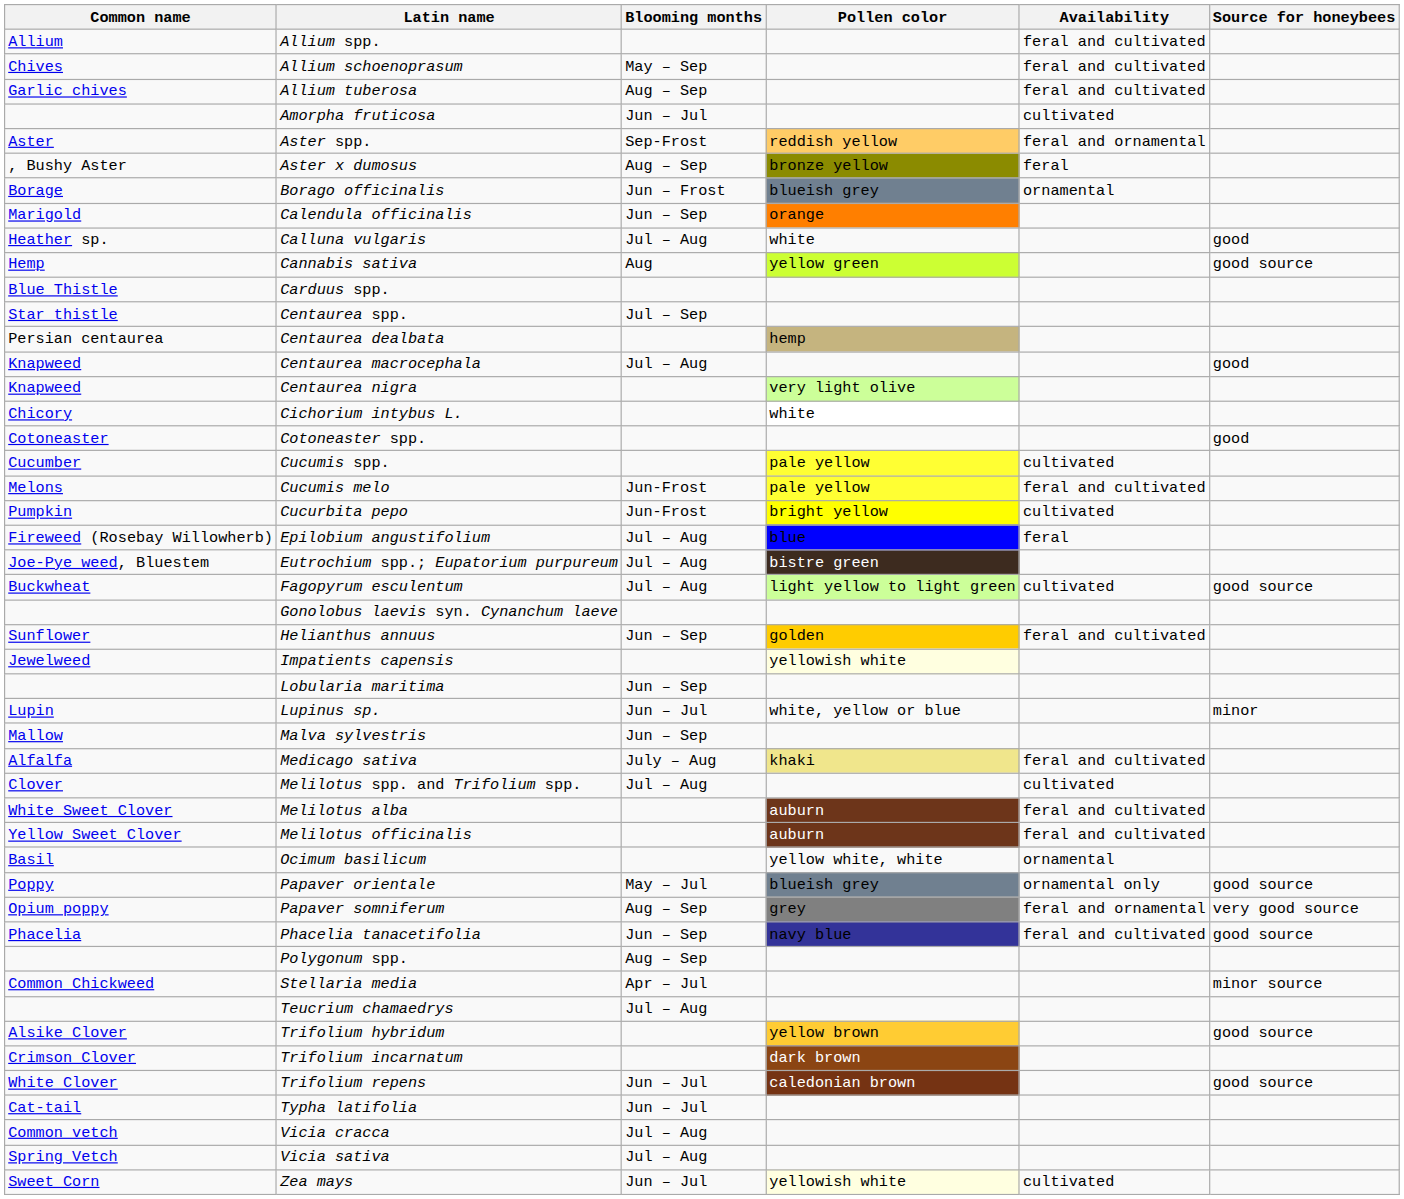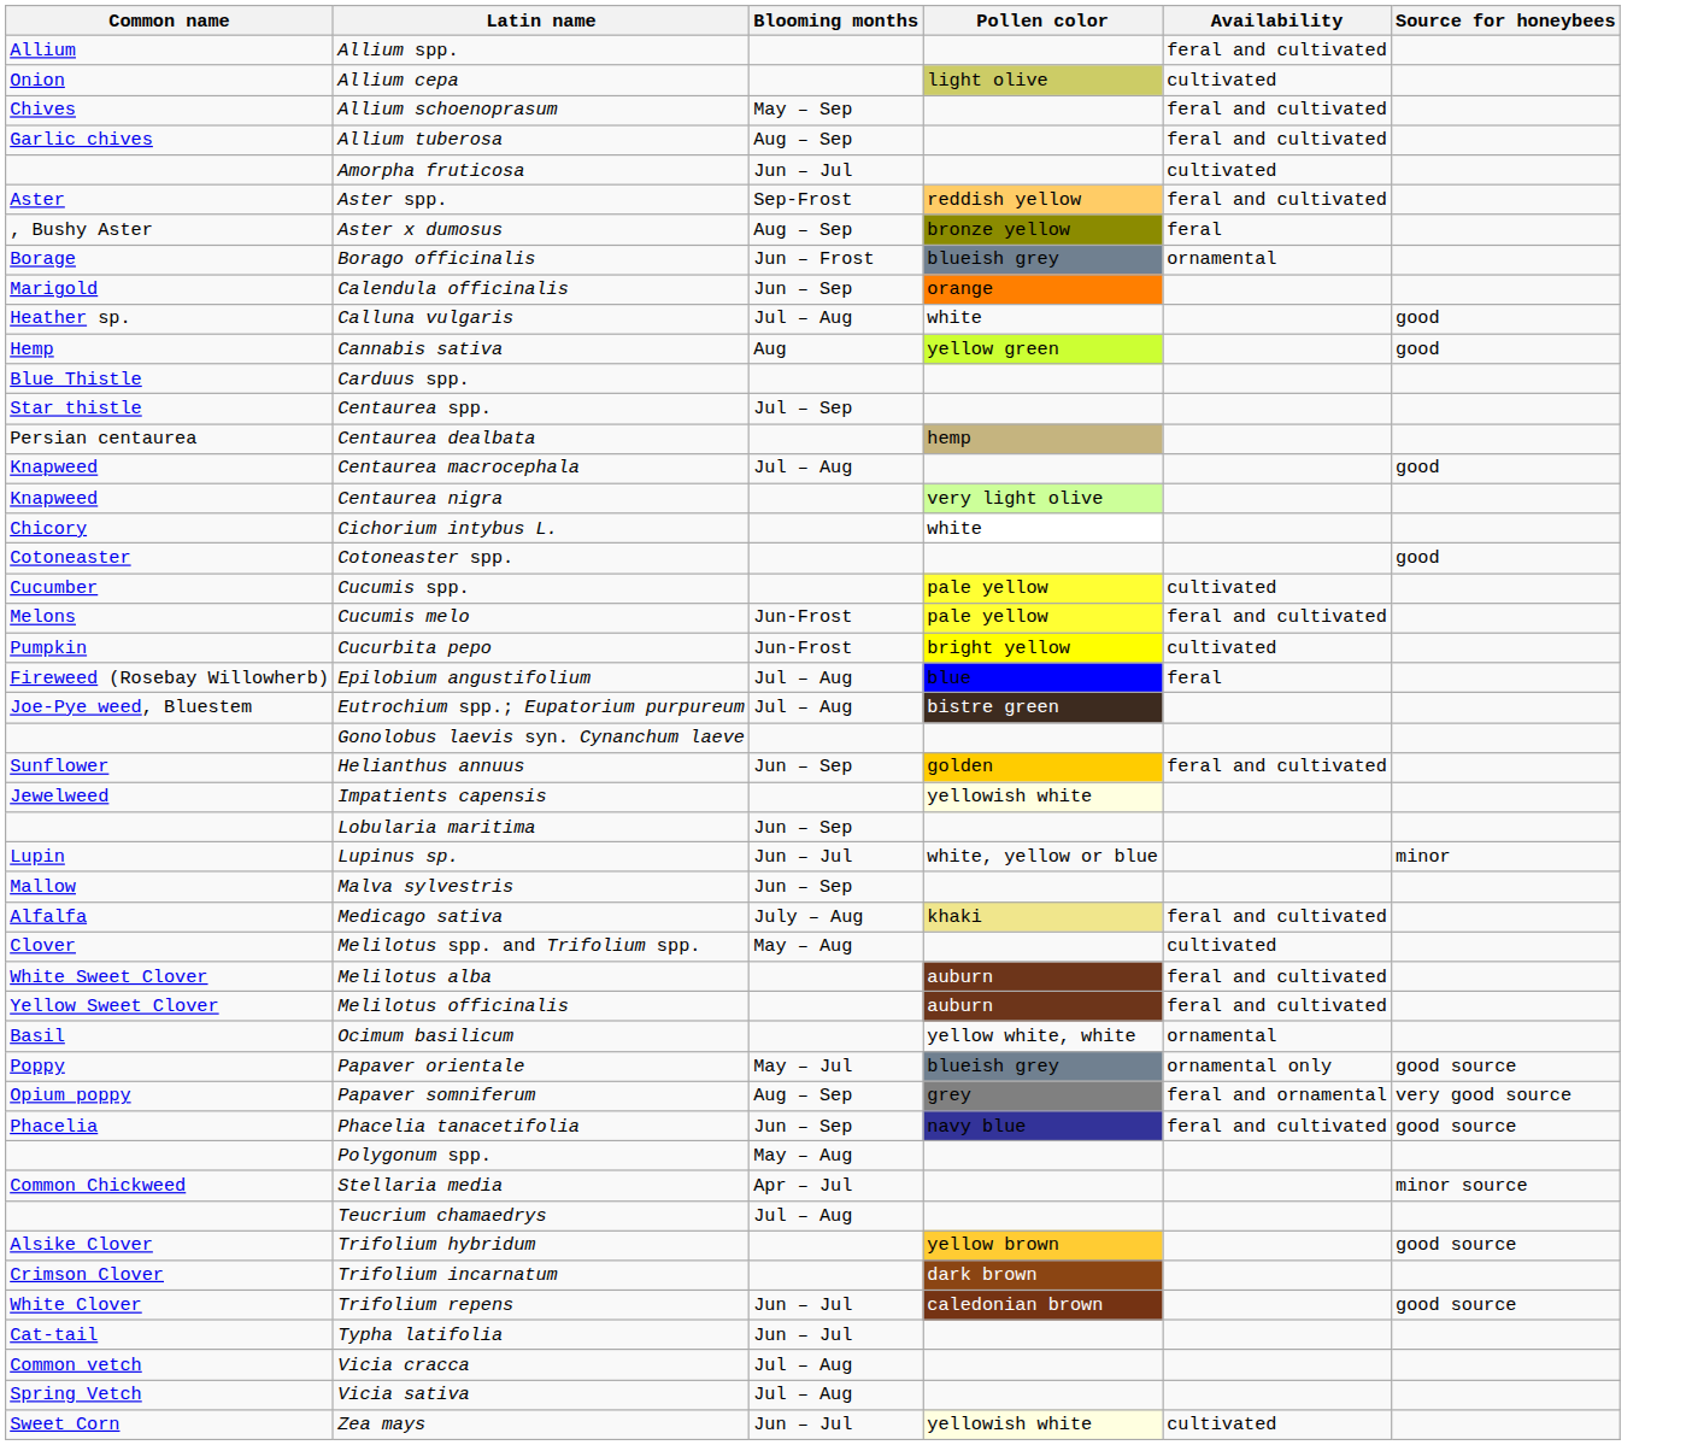+ row: Onion | Allium cepa | light olive | cultivated
Aster spp. | Availability: feral and ornamental -> feral and cultivated
Cannabis sativa | Source for honeybees: good source -> good
- row: Buckwheat | Fagopyrum esculentum | Jul – Aug | light yellow to light green | cultivated | good source
Melilotus spp. and Trifolium spp. | Blooming months: Jul – Aug -> May – Aug
Polygonum spp. | Blooming months: Aug – Sep -> May – Aug
